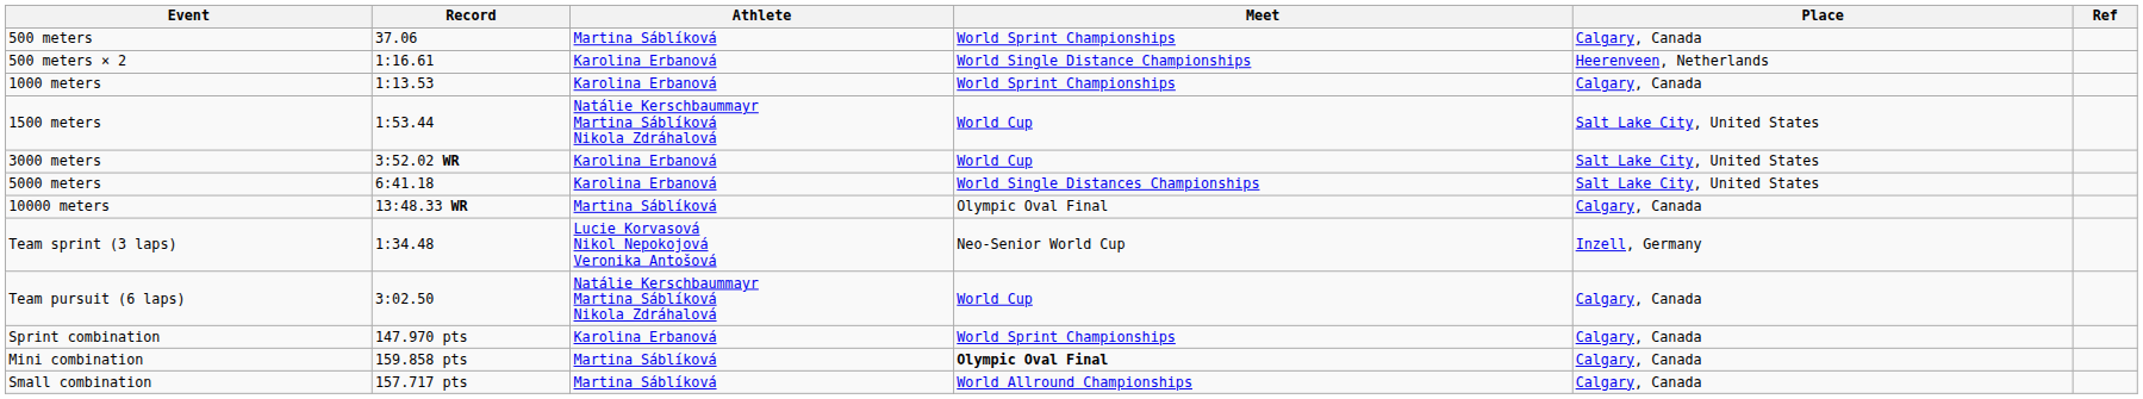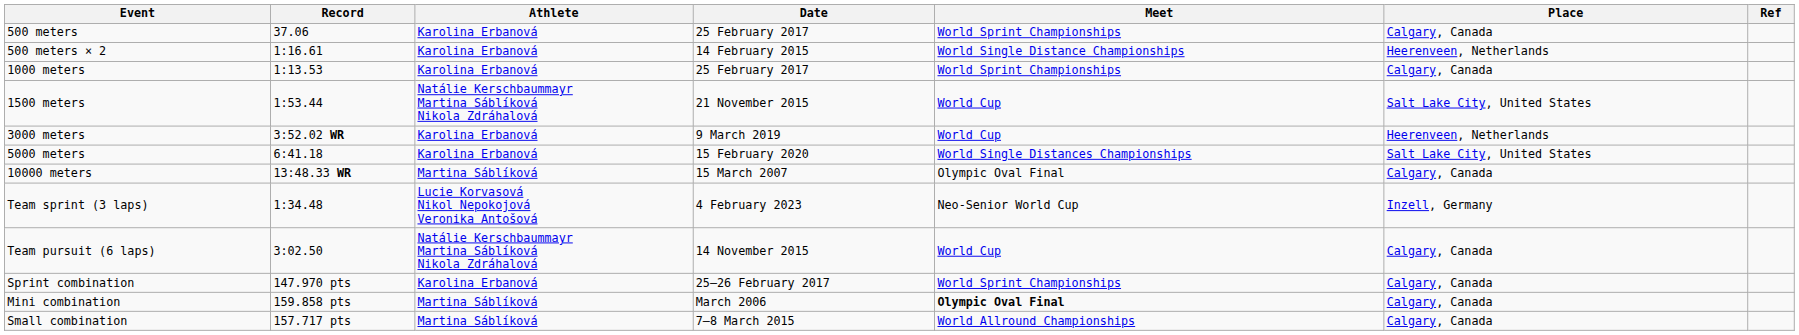+ column: Date | 25 February 2017 | 14 February 2015 | 25 February 2017 | 21 November 2015 | 9 March 2019 | 15 February 2020 | 15 March 2007 | 4 February 2023 | 14 November 2015 | 25–26 February 2017 | March 2006 | 7–8 March 2015
500 meters | Athlete: Martina Sáblíková -> Karolina Erbanová
3000 meters | Place: Salt Lake City, United States -> Heerenveen, Netherlands
